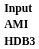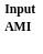- row: HDB3
